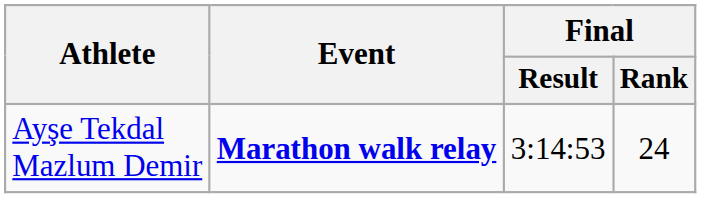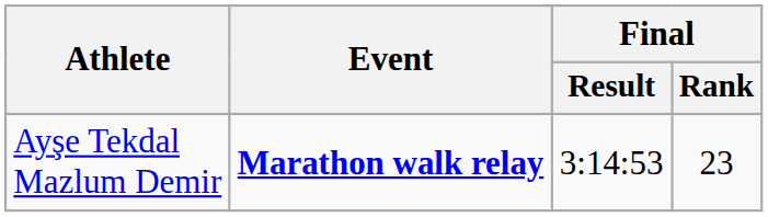Ayşe Tekdal Mazlum Demir | Final / Rank: 24 -> 23
